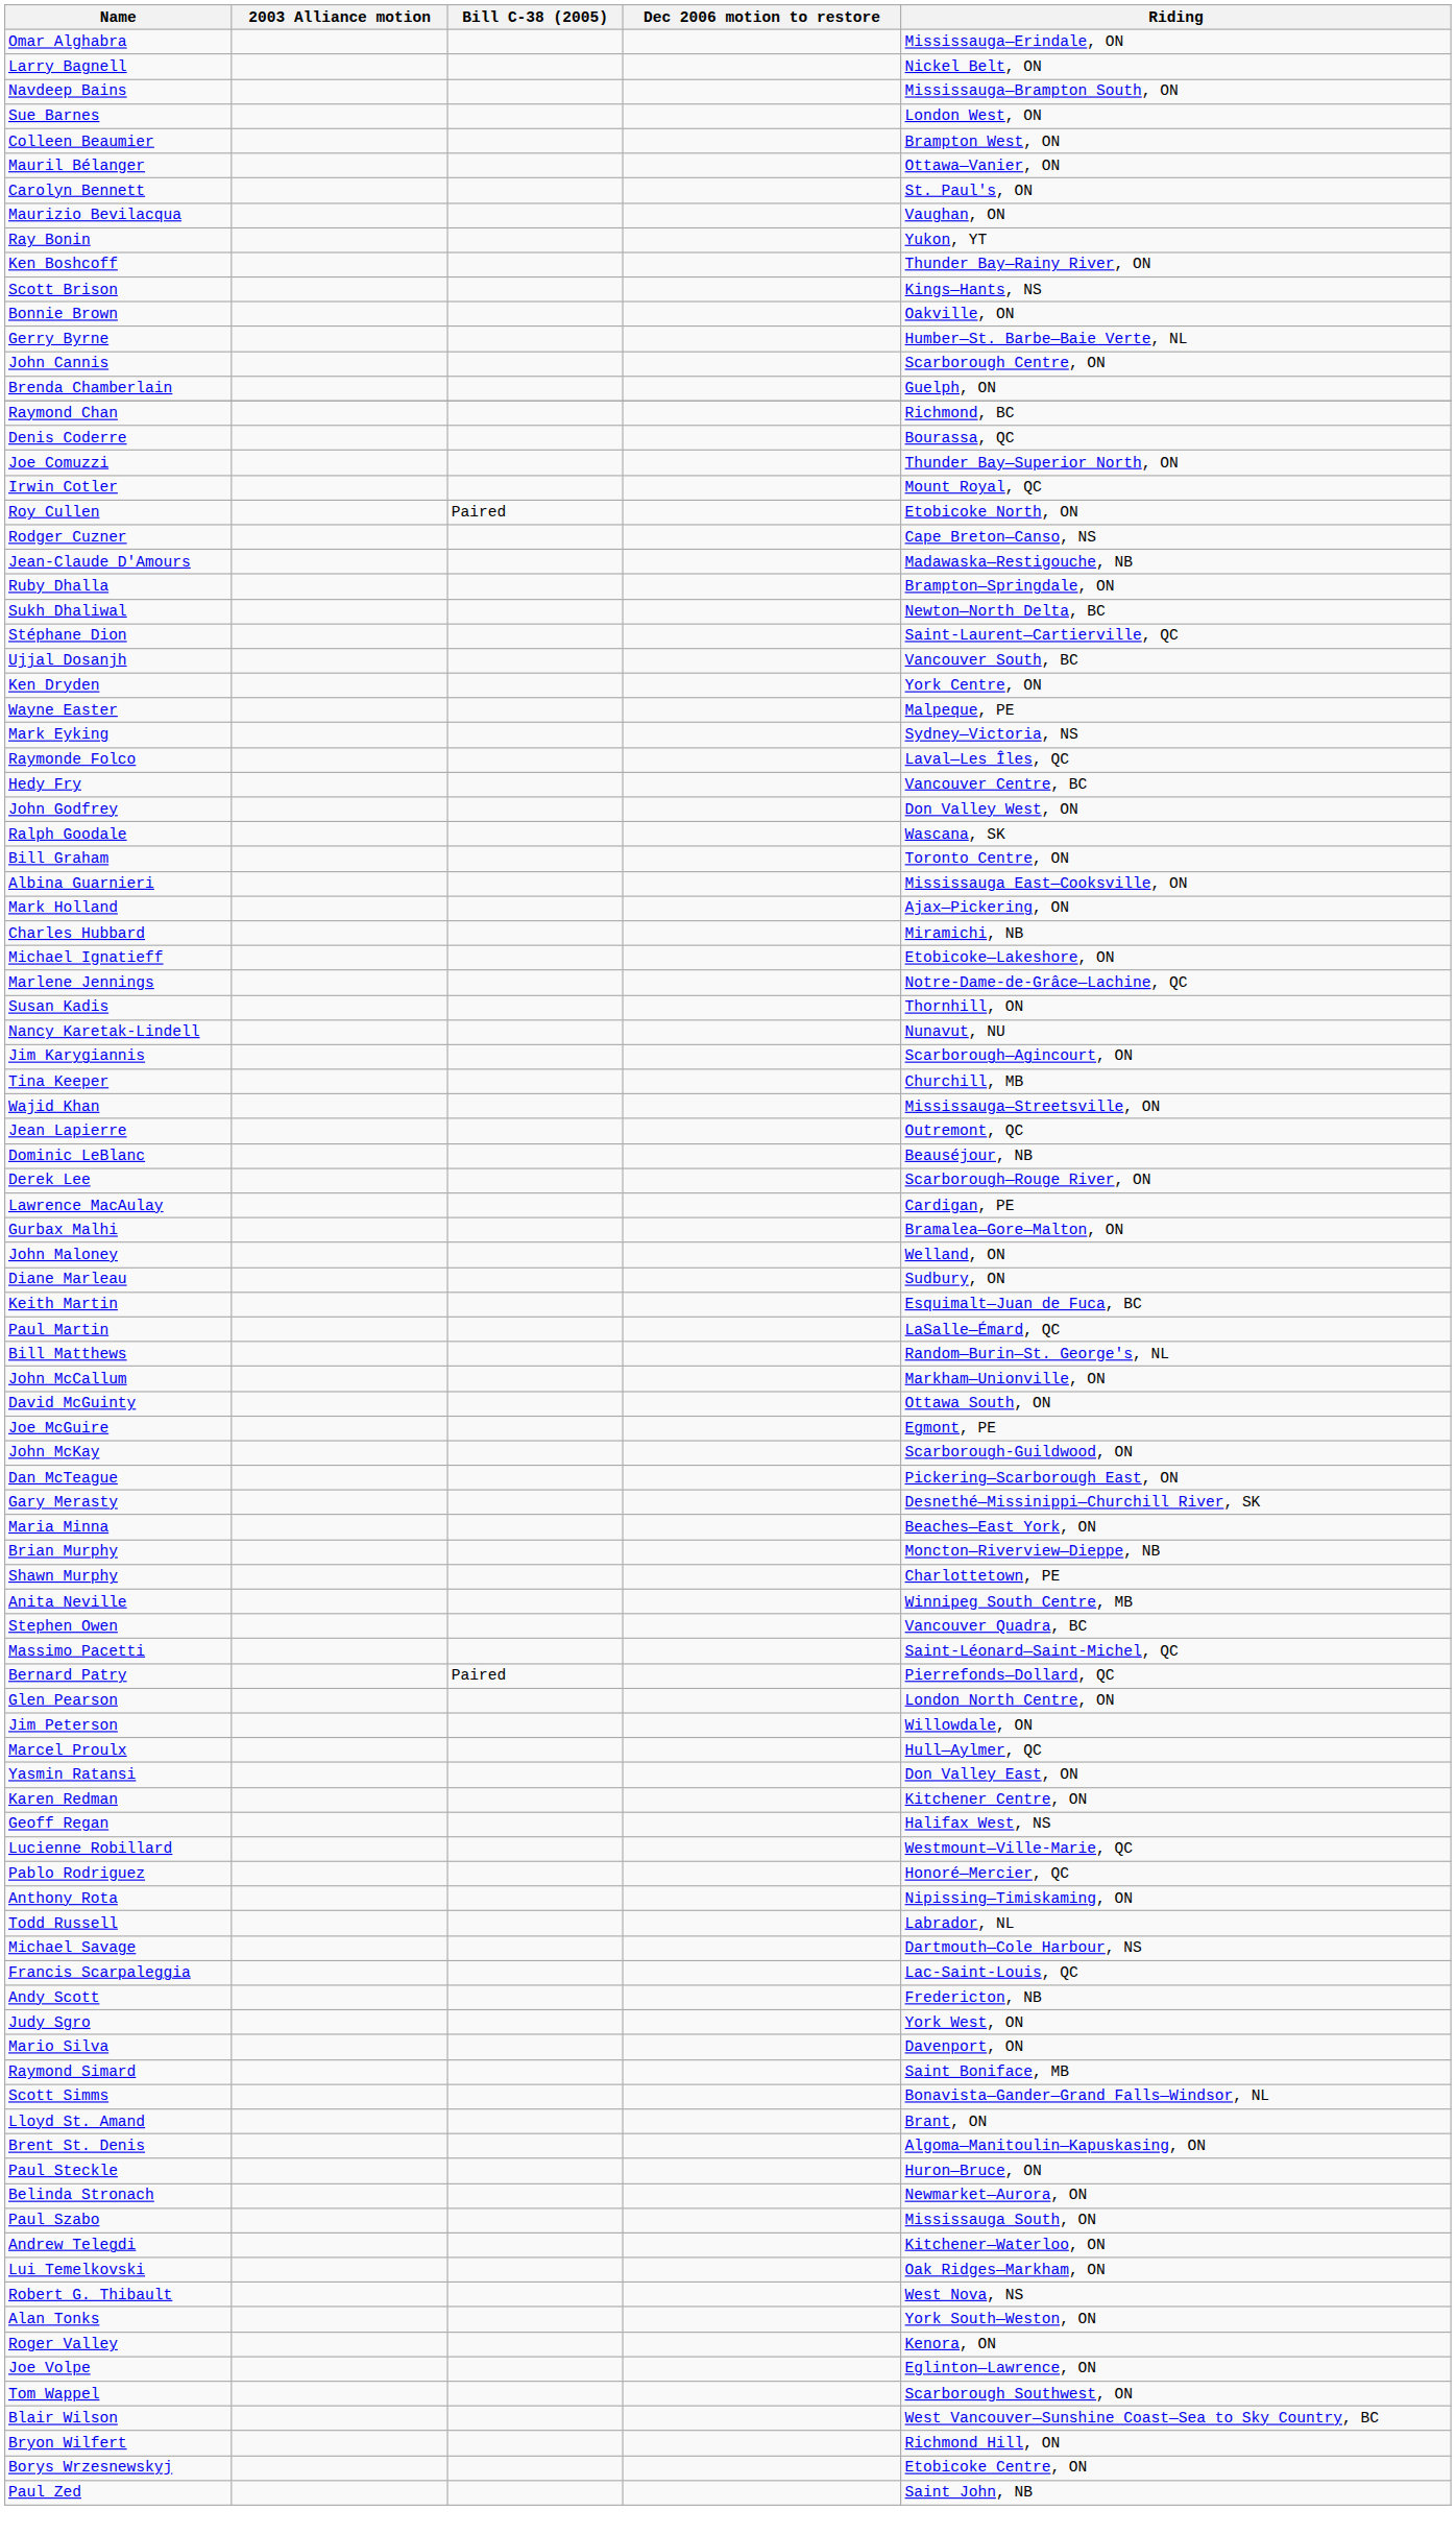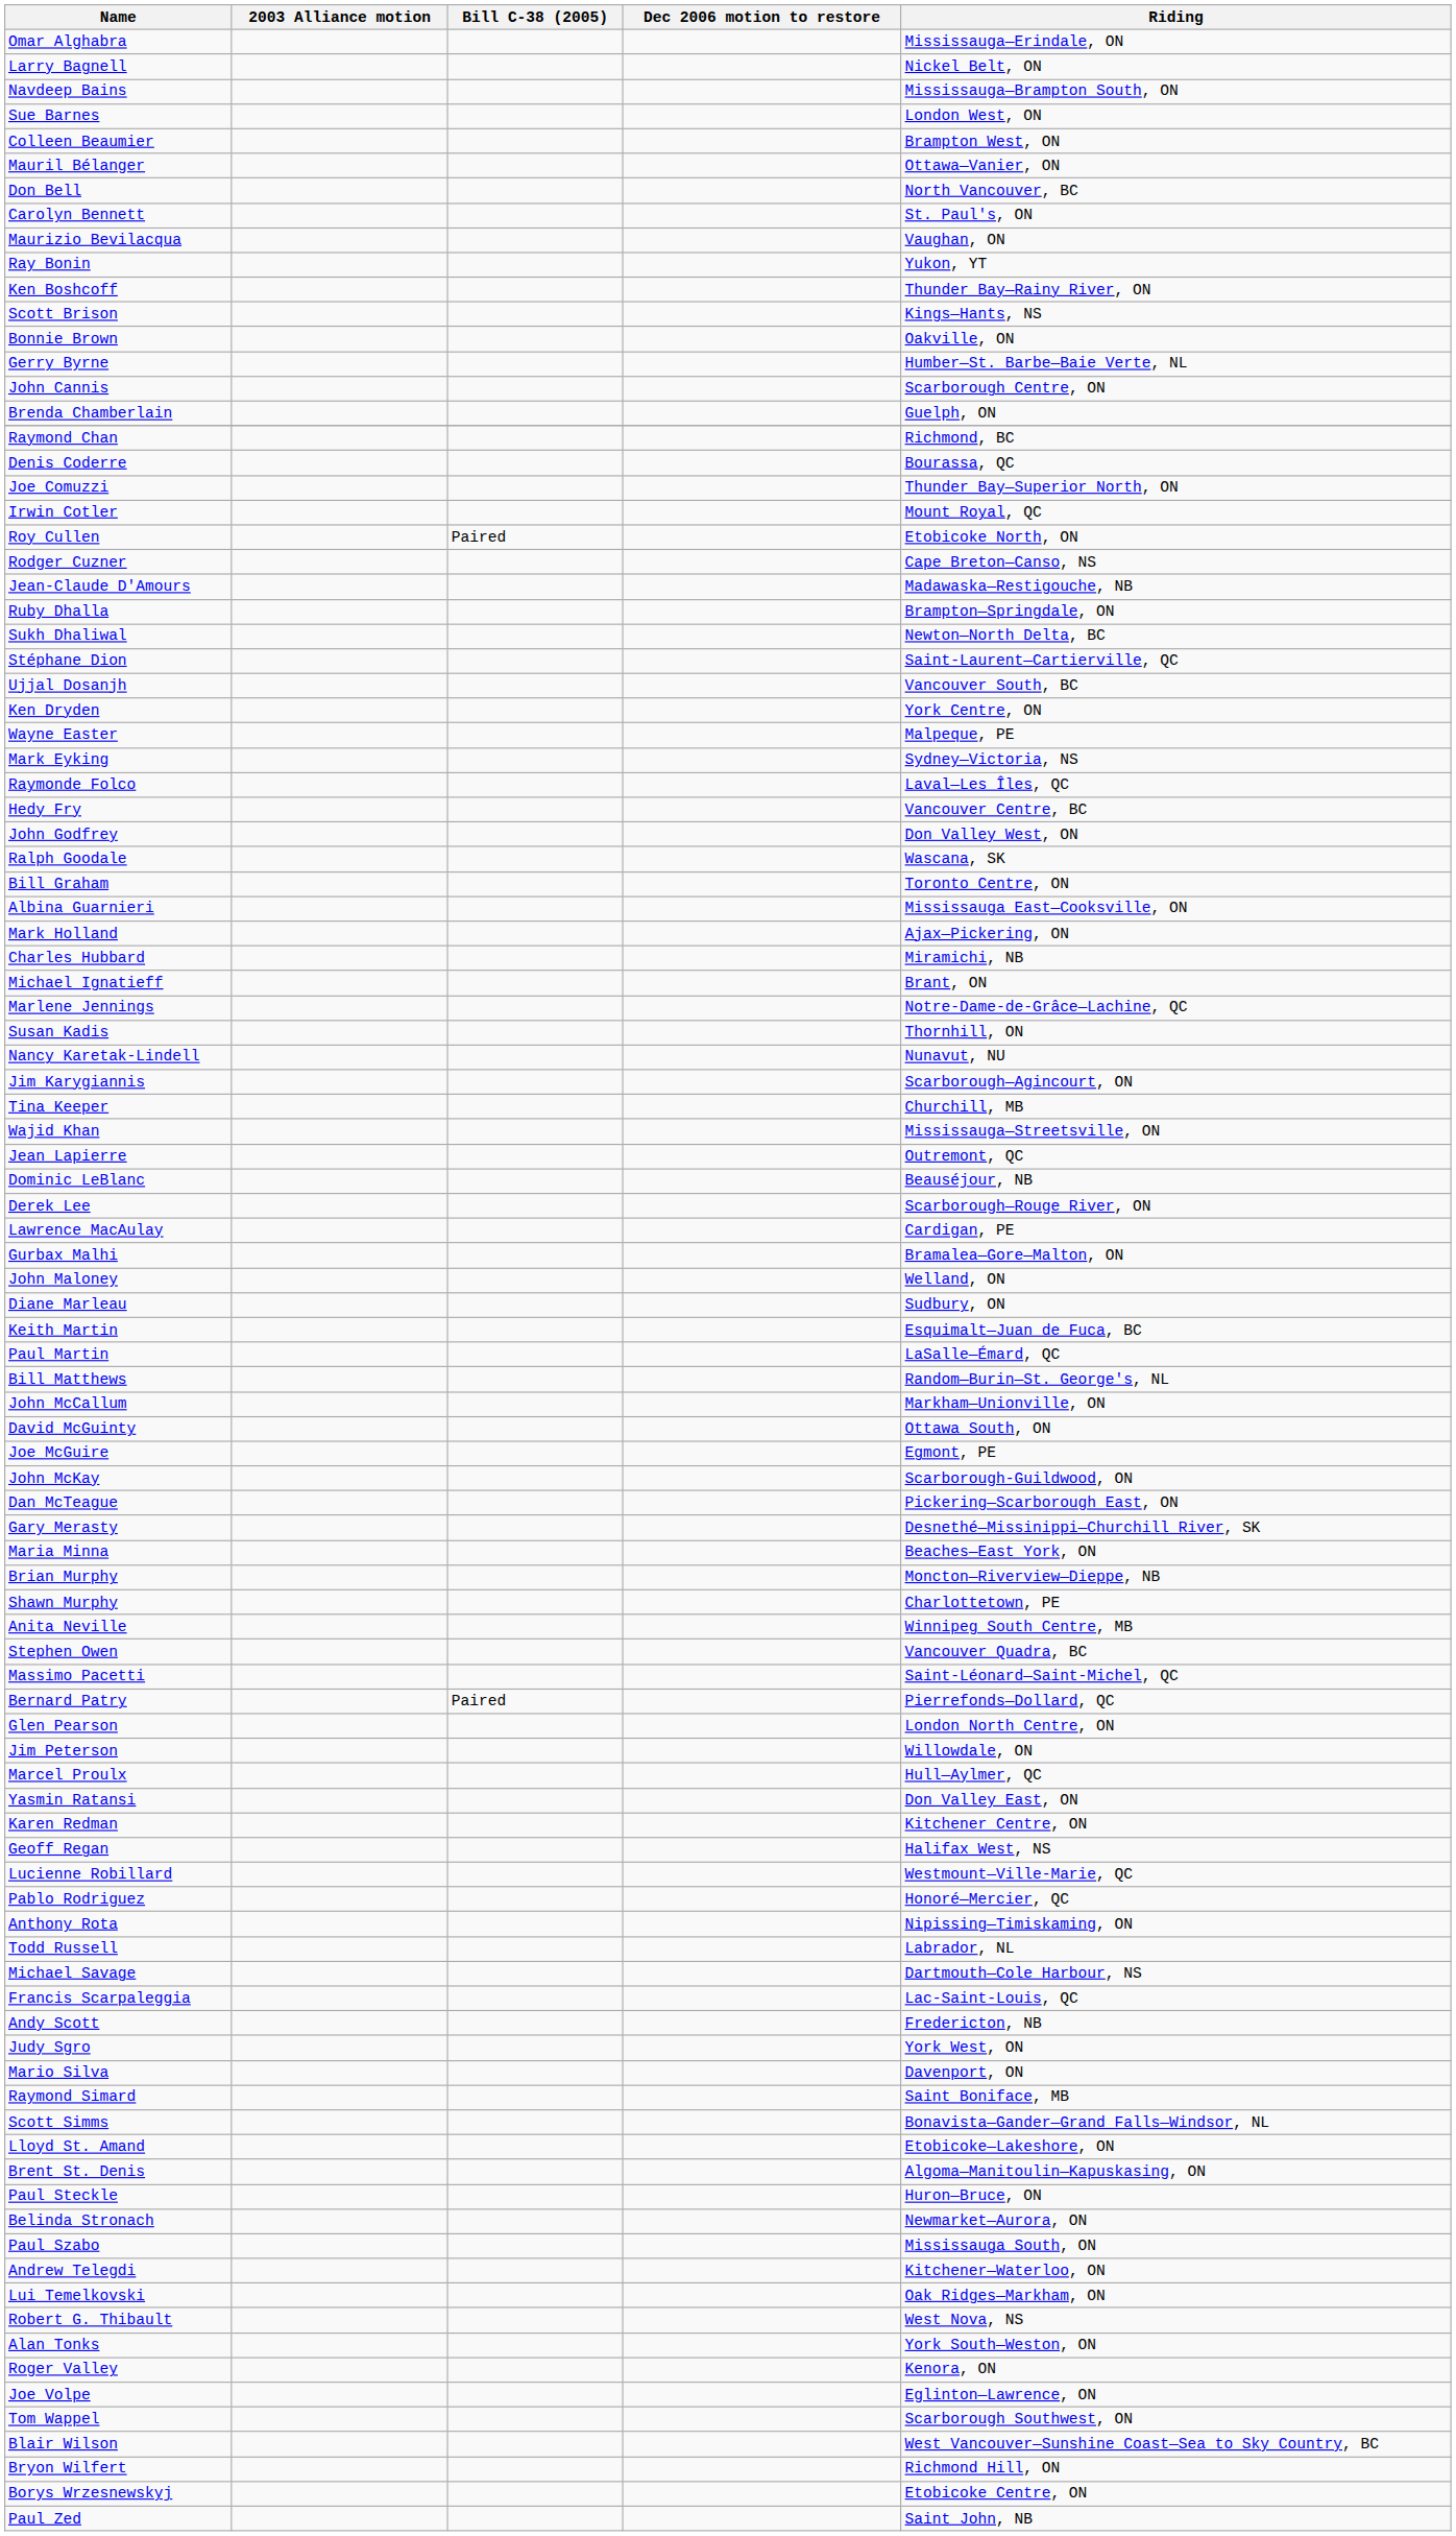+ row: Don Bell | North Vancouver, BC
Michael Ignatieff | Riding: Etobicoke—Lakeshore, ON -> Brant, ON
Lloyd St. Amand | Riding: Brant, ON -> Etobicoke—Lakeshore, ON
